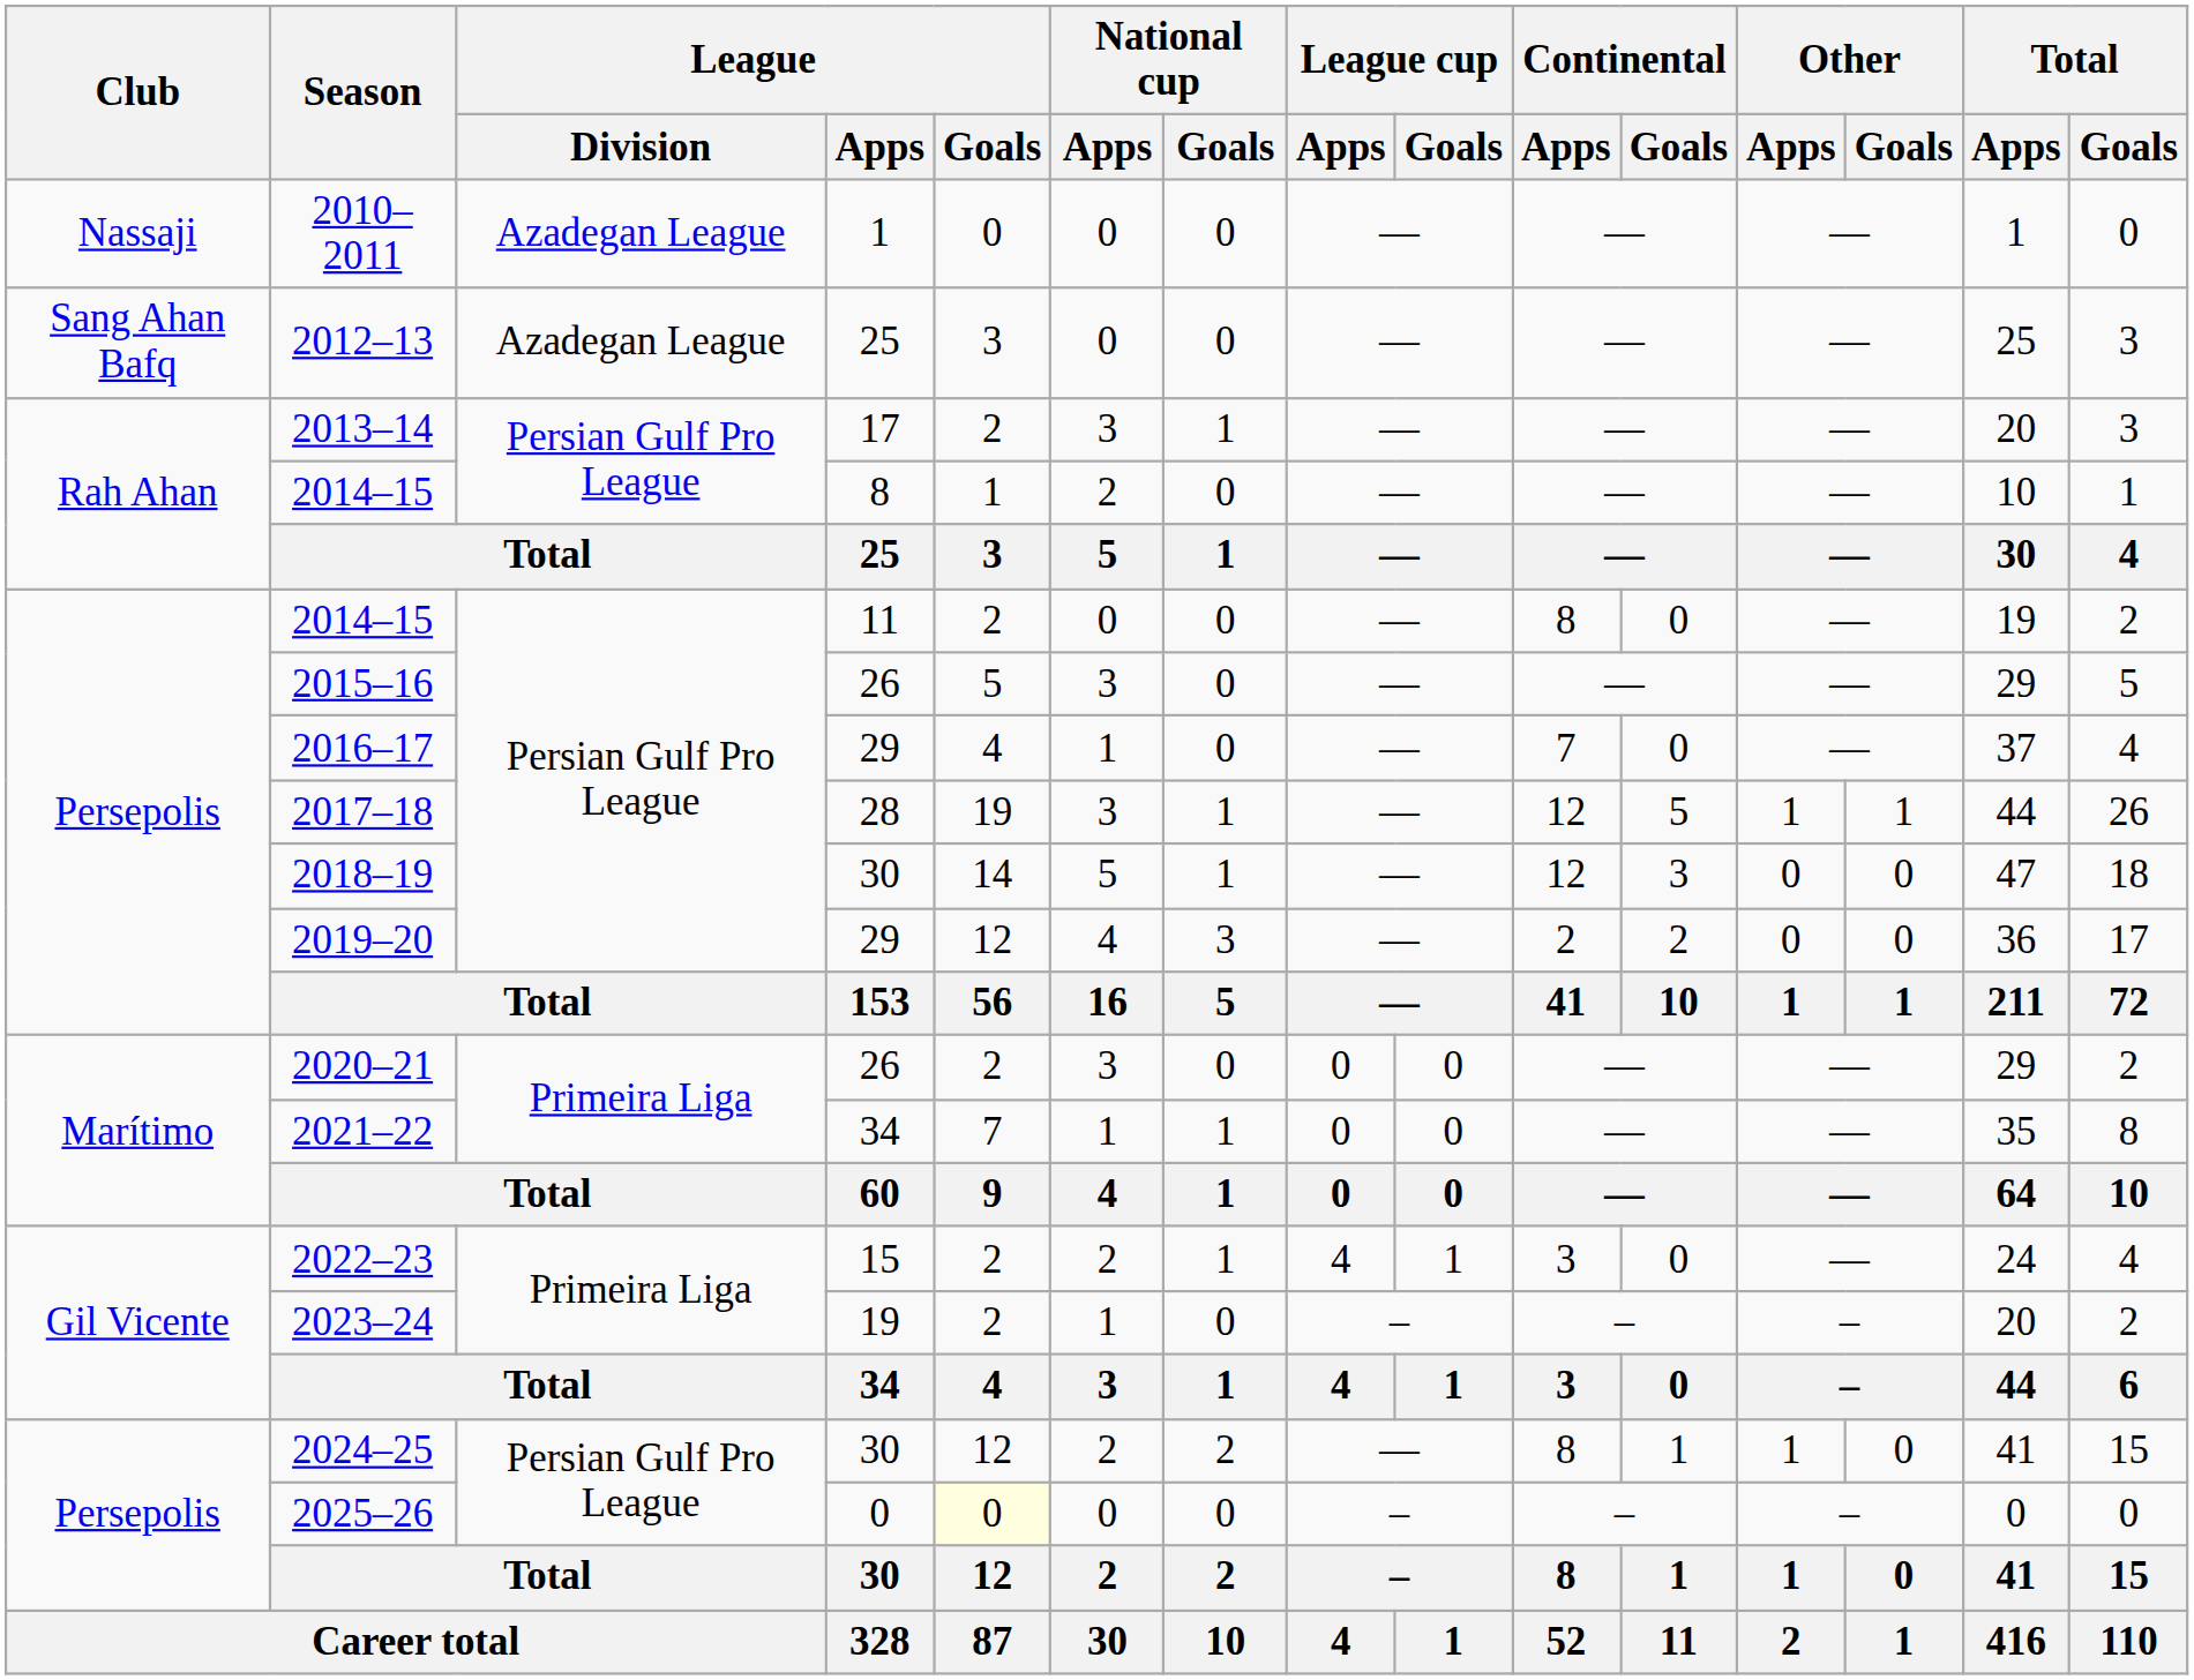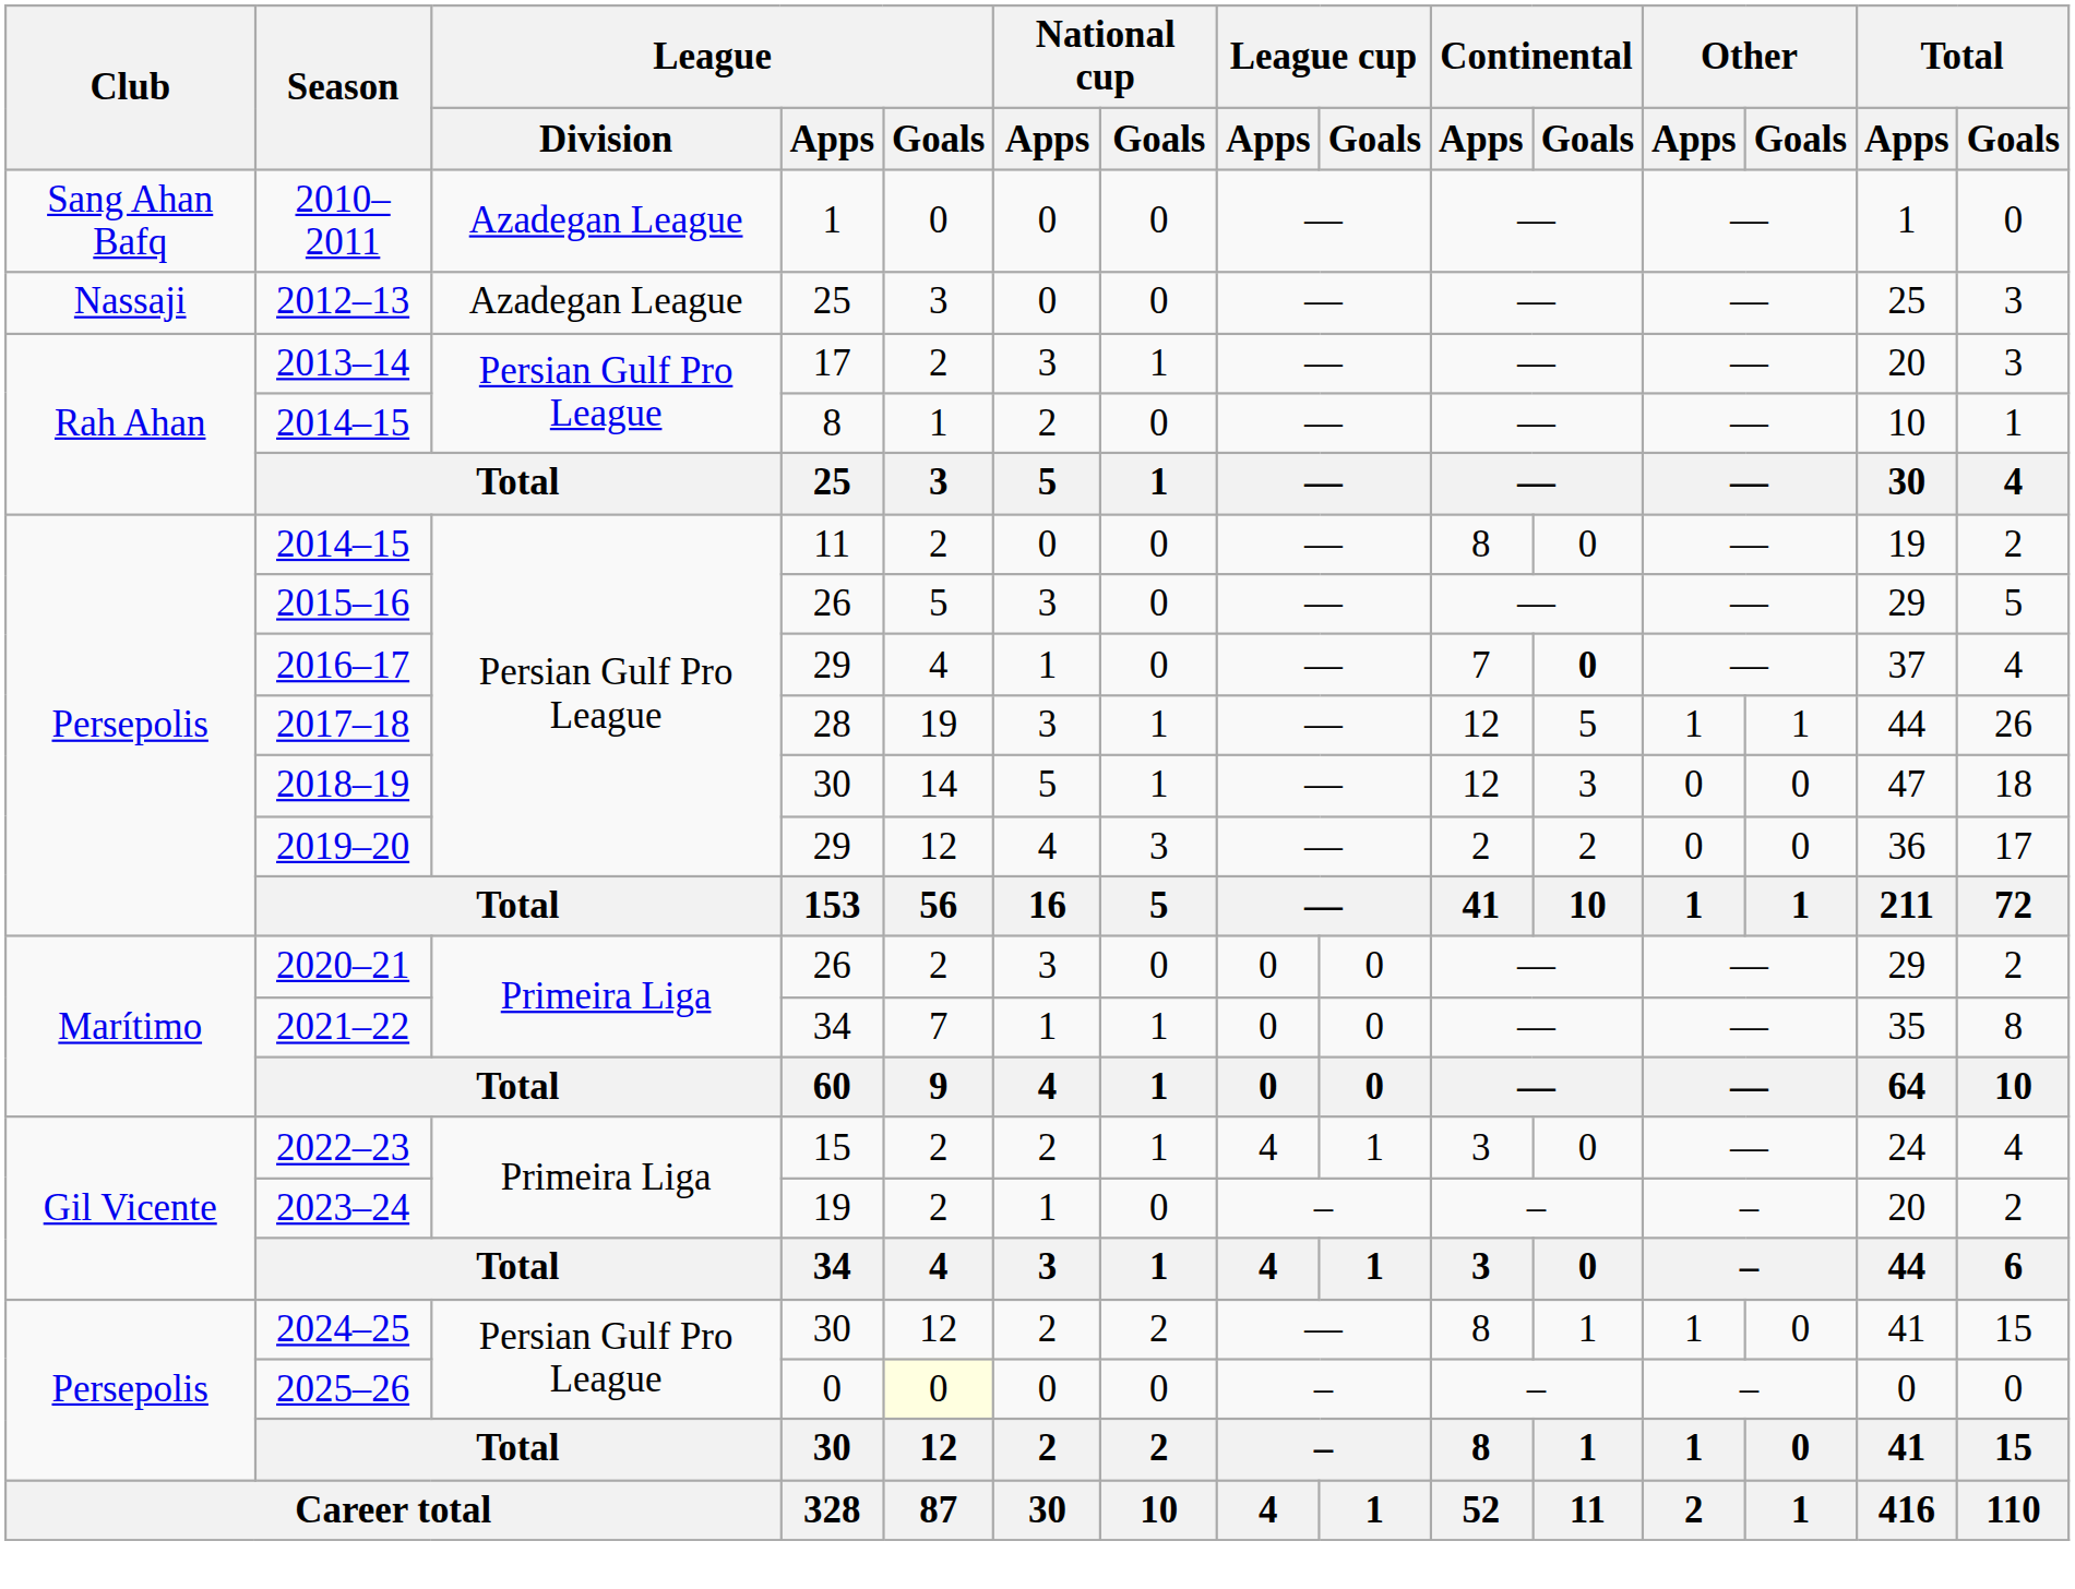2010–2011 | Club: Nassaji -> Sang Ahan Bafq
2012–13 | Club: Sang Ahan Bafq -> Nassaji
2016–17 | Continental / Goals: normal -> bold
